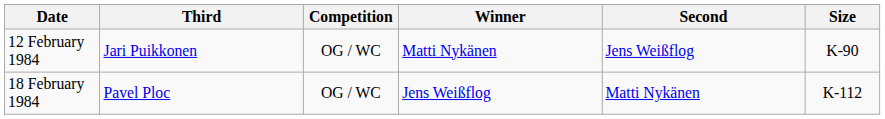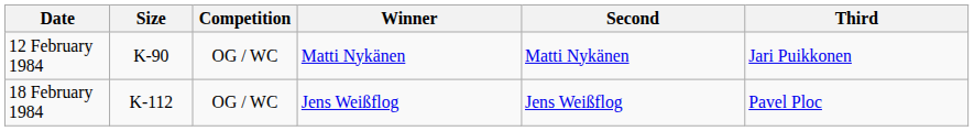columns swapped: Size <-> Third
12 February 1984 | Second: Jens Weißflog -> Matti Nykänen
18 February 1984 | Second: Matti Nykänen -> Jens Weißflog
